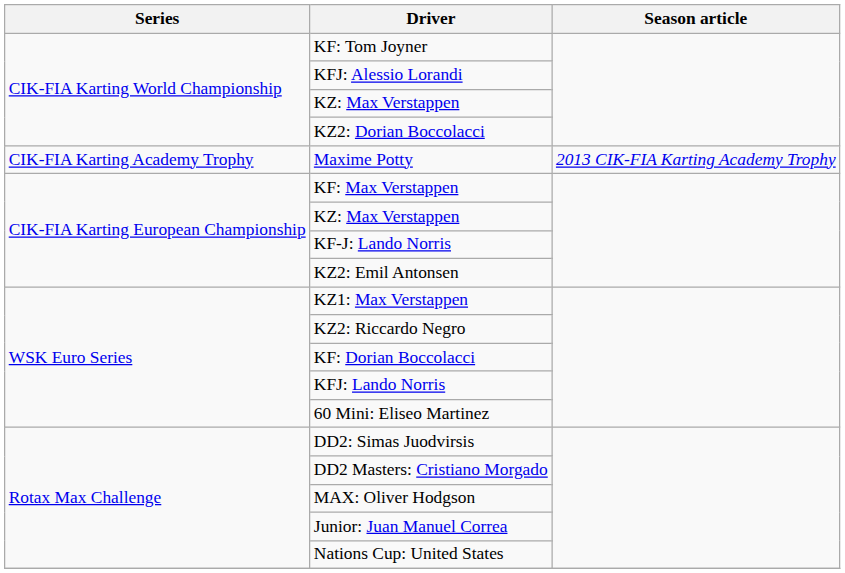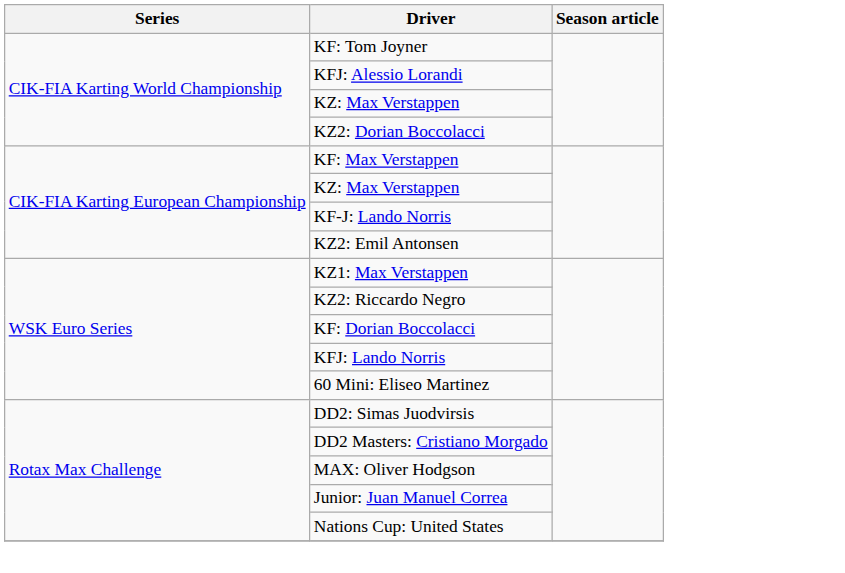- row: CIK-FIA Karting Academy Trophy | Maxime Potty | 2013 CIK-FIA Karting Academy Trophy
